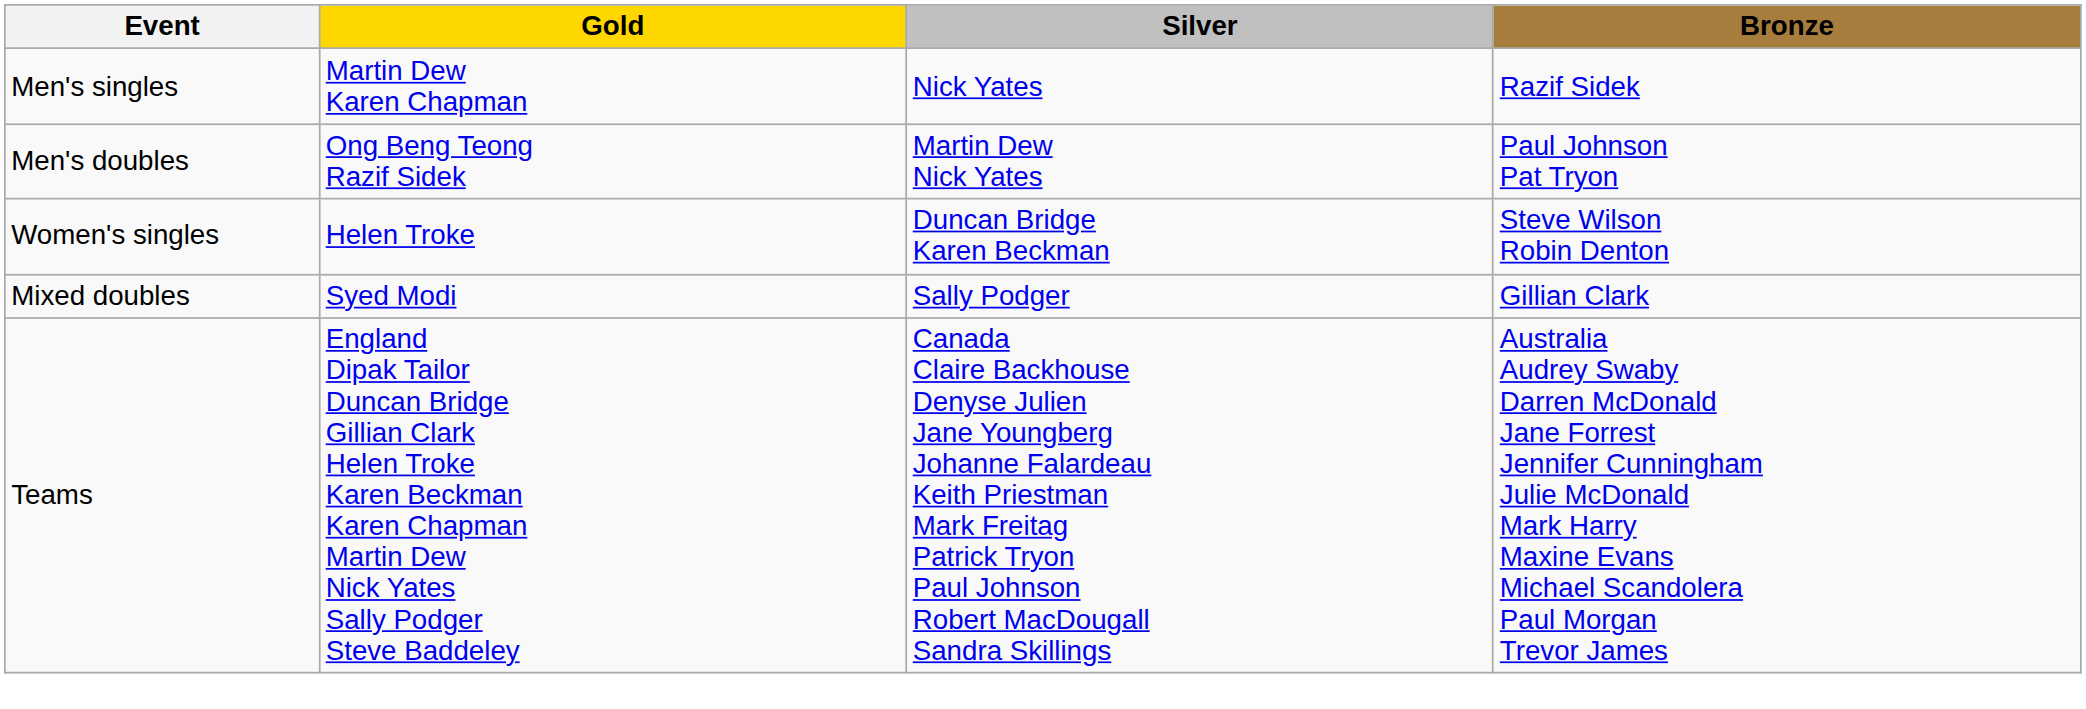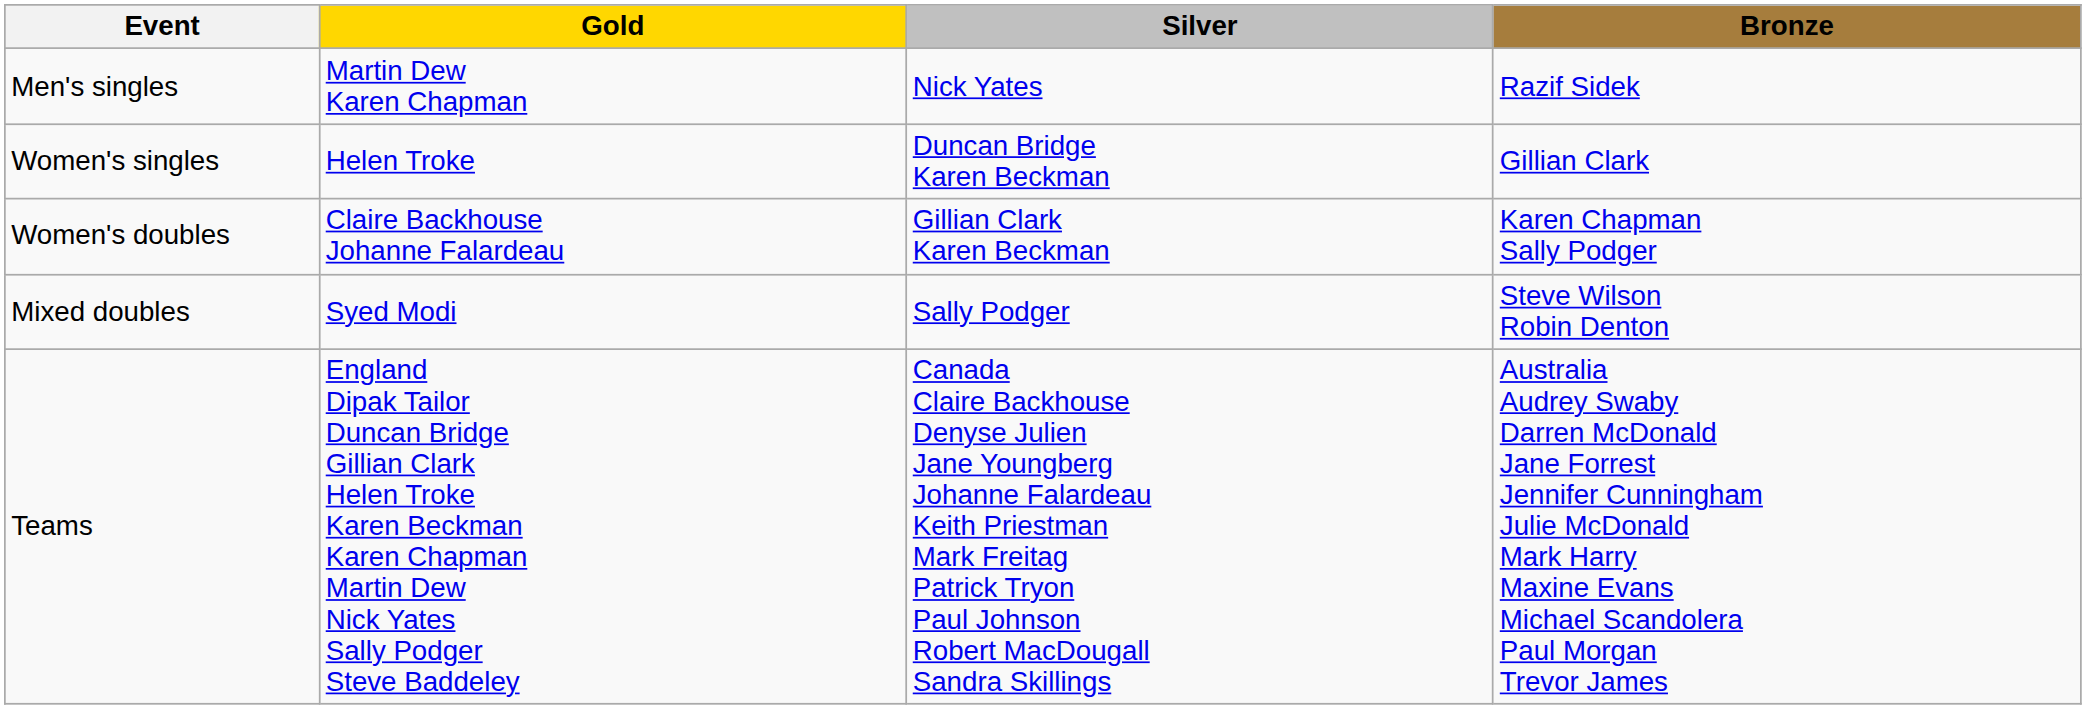- row: Men's doubles | Ong Beng Teong Razif Sidek | Martin Dew Nick Yates | Paul Johnson Pat Tryon
Women's singles | Bronze: Steve Wilson Robin Denton -> Gillian Clark
+ row: Women's doubles | Claire Backhouse Johanne Falardeau | Gillian Clark Karen Beckman | Karen Chapman Sally Podger
Mixed doubles | Bronze: Gillian Clark -> Steve Wilson Robin Denton
